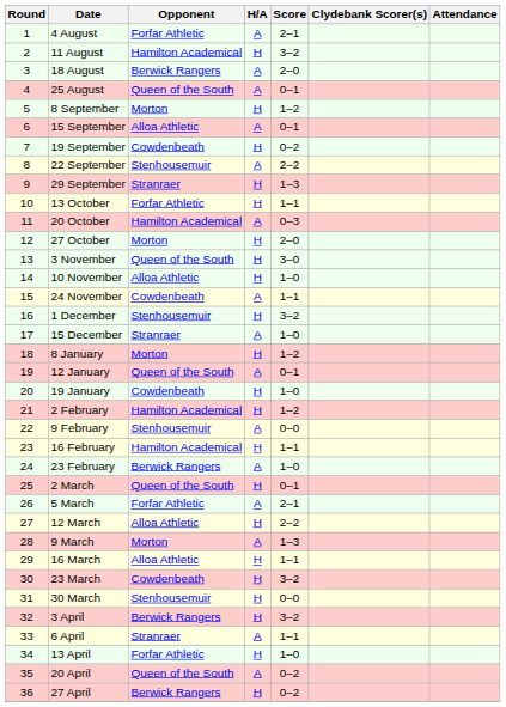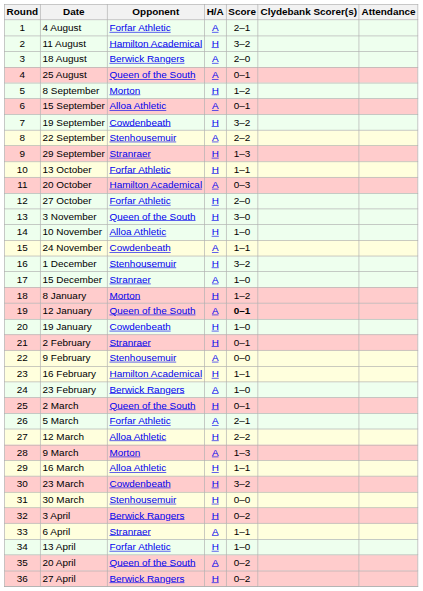19 September | Score: 0–2 -> 3–2
27 October | Opponent: Morton -> Forfar Athletic
12 January | Score: normal -> bold
2 February | Opponent: Hamilton Academical -> Stranraer
2 February | Score: 1–2 -> 0–1
3 April | Score: 3–2 -> 0–2
